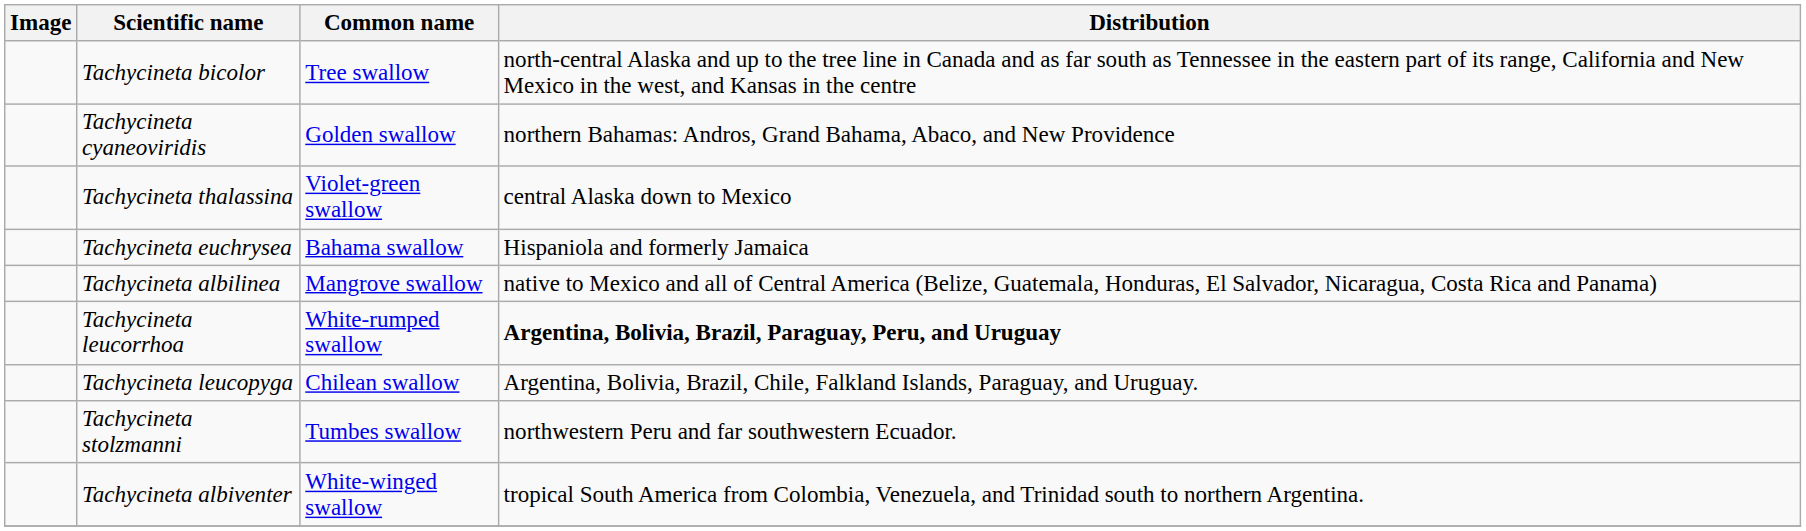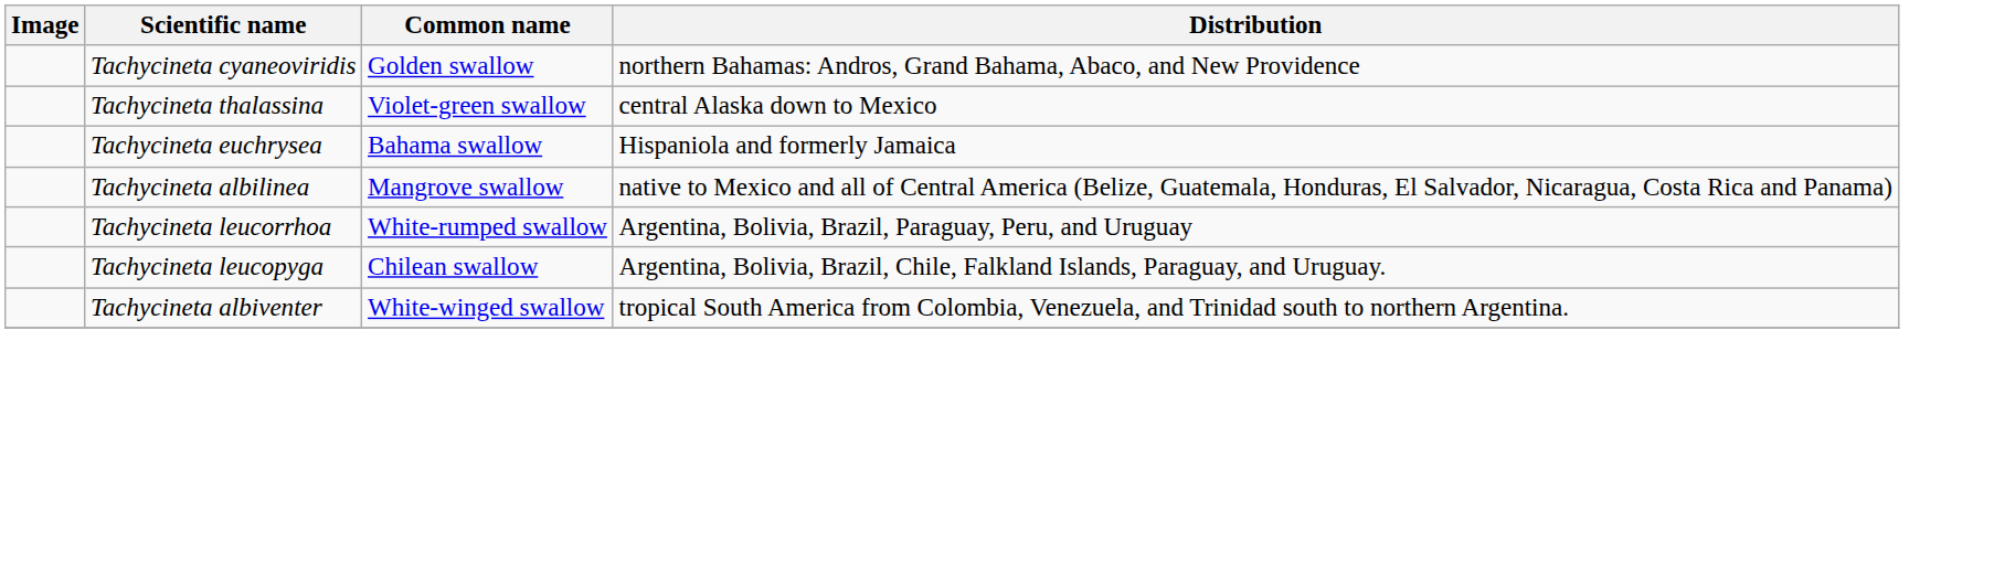- row: Tachycineta bicolor | Tree swallow | north-central Alaska and up to the tree line in Canada and as far south as Tennessee in the eastern part of its range, California and New Mexico in the west, and Kansas in the centre
Tachycineta leucorrhoa | Distribution: bold -> normal
- row: Tachycineta stolzmanni | Tumbes swallow | northwestern Peru and far southwestern Ecuador.
